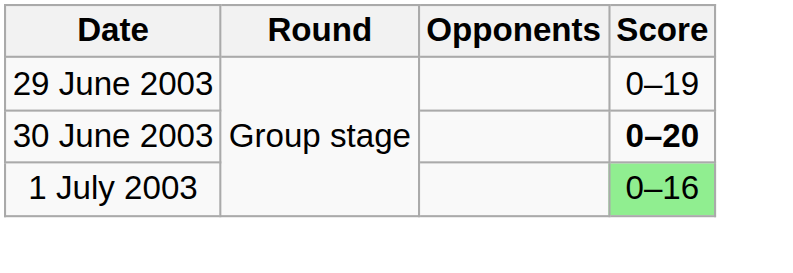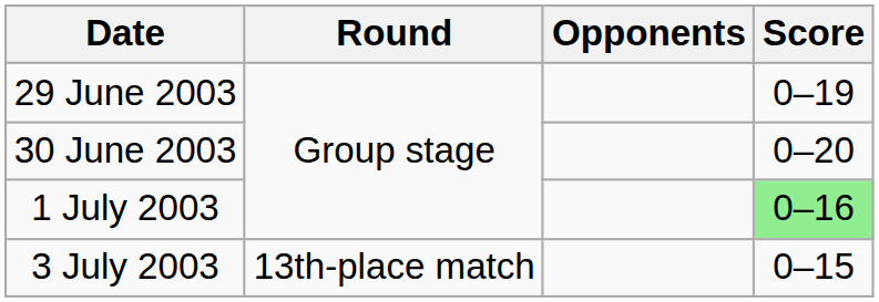30 June 2003 | Score: bold -> normal
+ row: 3 July 2003 | 13th-place match | 0–15
